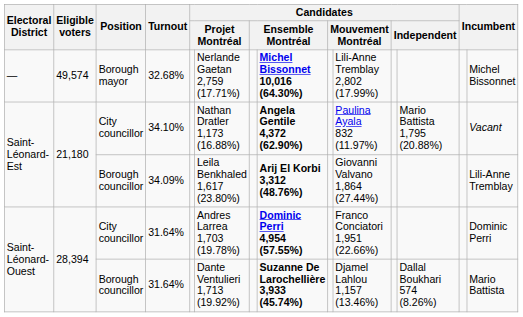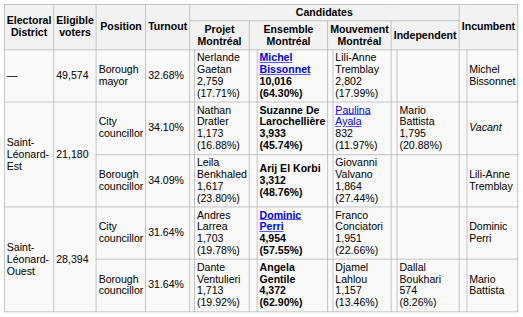34.10% | column 8: Angela Gentile 4,372 (62.90%) -> Suzanne De Larochellière 3,933 (45.74%)
Borough councillor / 31.64% | column 8: Suzanne De Larochellière 3,933 (45.74%) -> Angela Gentile 4,372 (62.90%)
